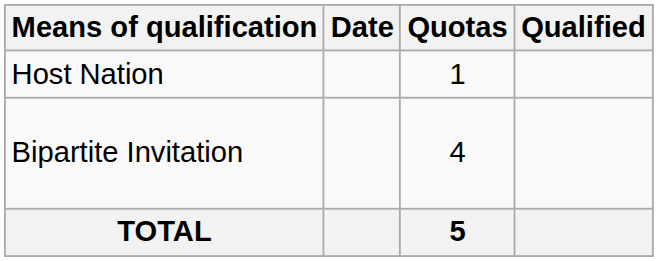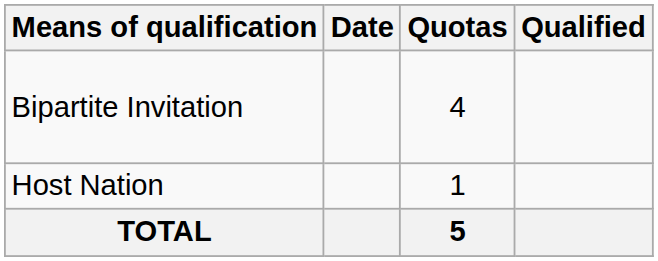rows swapped: Host Nation <-> Bipartite Invitation
